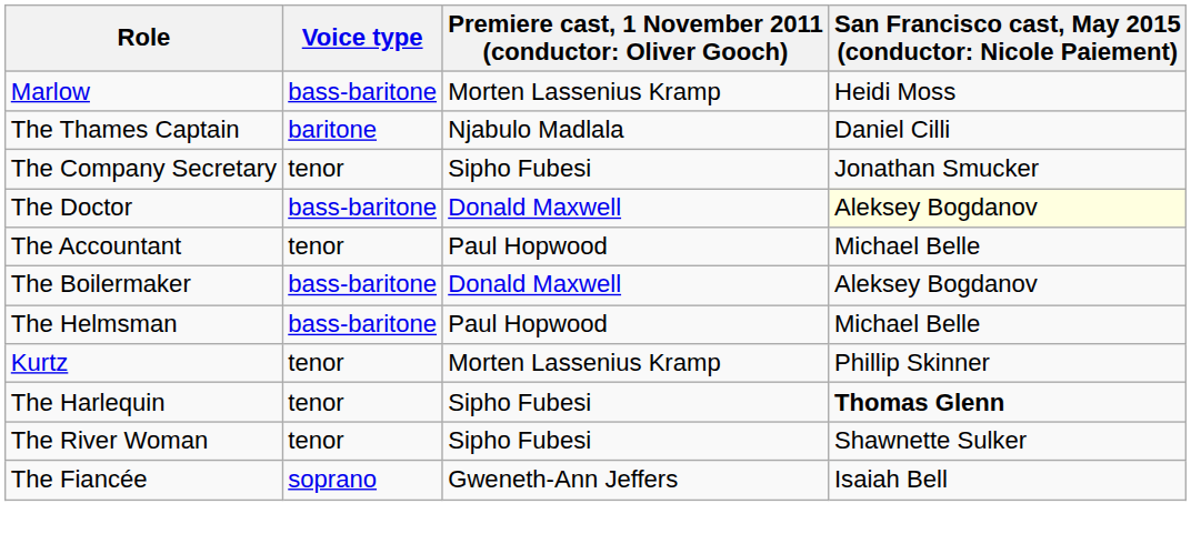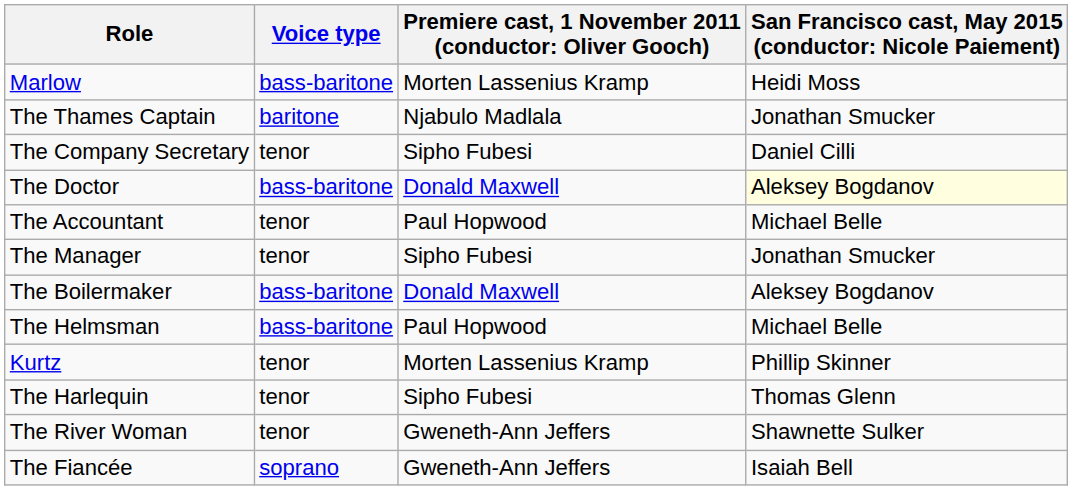The Thames Captain | column 4: Daniel Cilli -> Jonathan Smucker
The Company Secretary | column 4: Jonathan Smucker -> Daniel Cilli
+ row: The Manager | tenor | Sipho Fubesi | Jonathan Smucker
The Harlequin | column 4: bold -> normal
The River Woman | column 3: Sipho Fubesi -> Gweneth-Ann Jeffers
